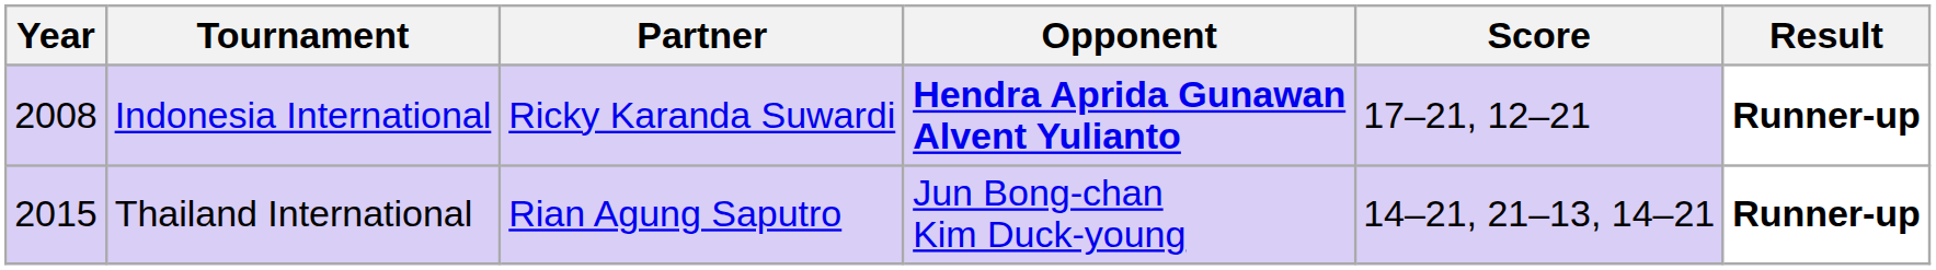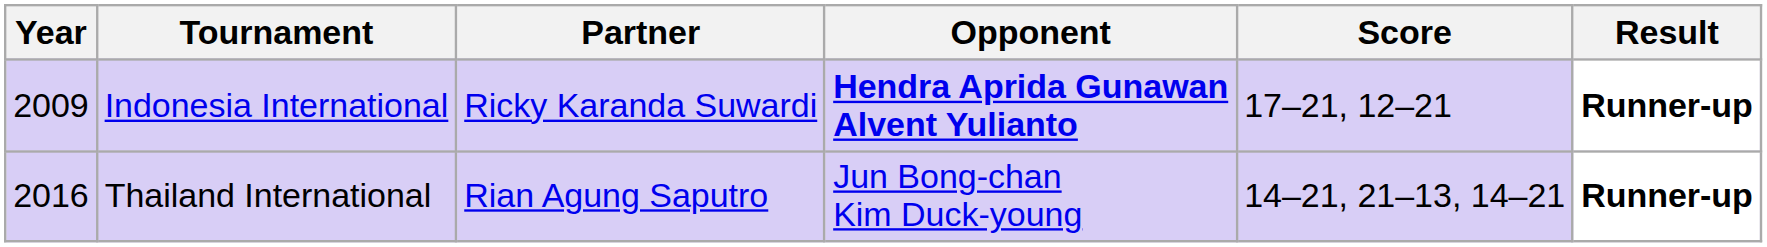Indonesia International | Year: 2008 -> 2009
Thailand International | Year: 2015 -> 2016
